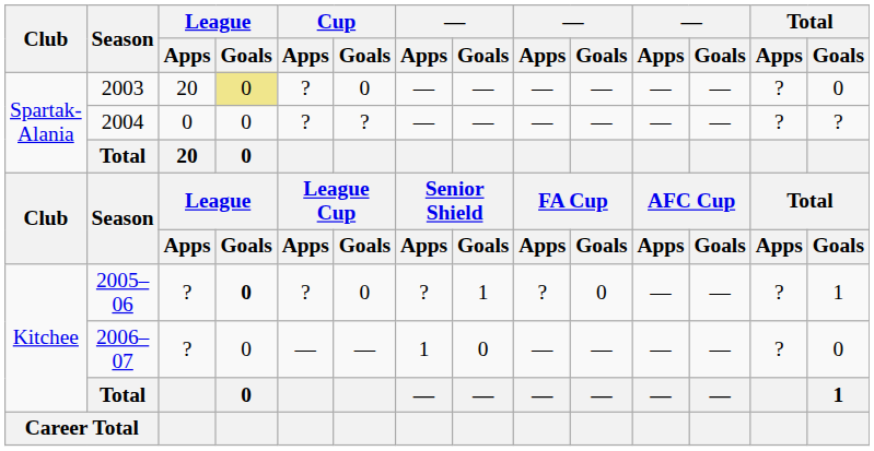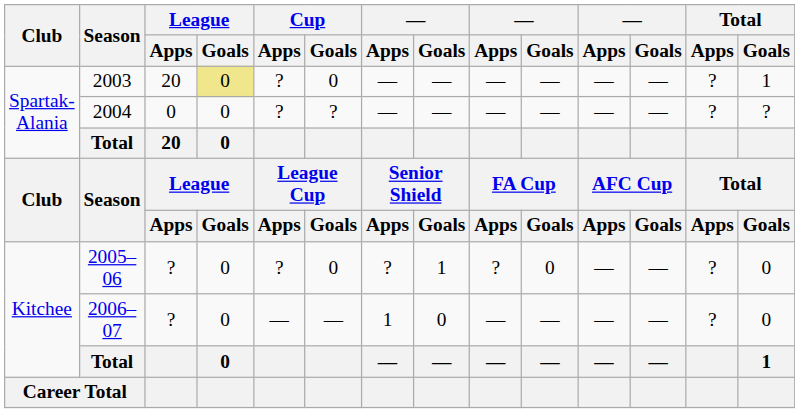2003 | Total / Goals: 0 -> 1
2005–06 | League / Goals: bold -> normal
2005–06 | Total / Goals: 1 -> 0
